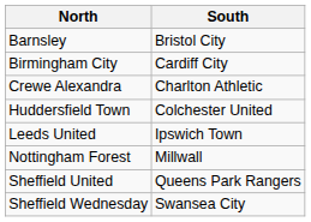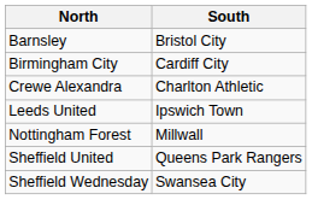- row: Huddersfield Town | Colchester United
